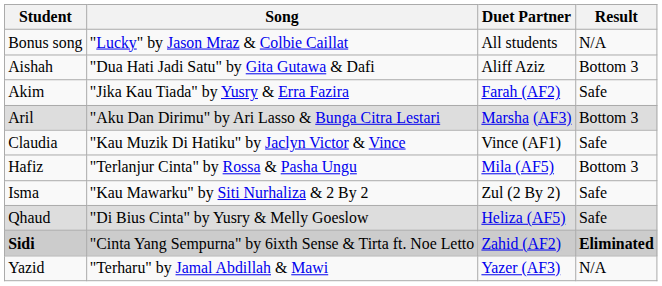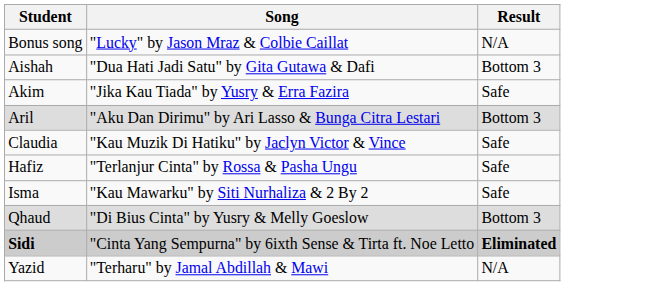- column: Duet Partner | All students | Aliff Aziz | Farah (AF2) | Marsha (AF3) | Vince (AF1) | Mila (AF5) | Zul (2 By 2) | Heliza (AF5) | Zahid (AF2) | Yazer (AF3)
Hafiz | Result: Bottom 3 -> Safe
Qhaud | Result: Safe -> Bottom 3
